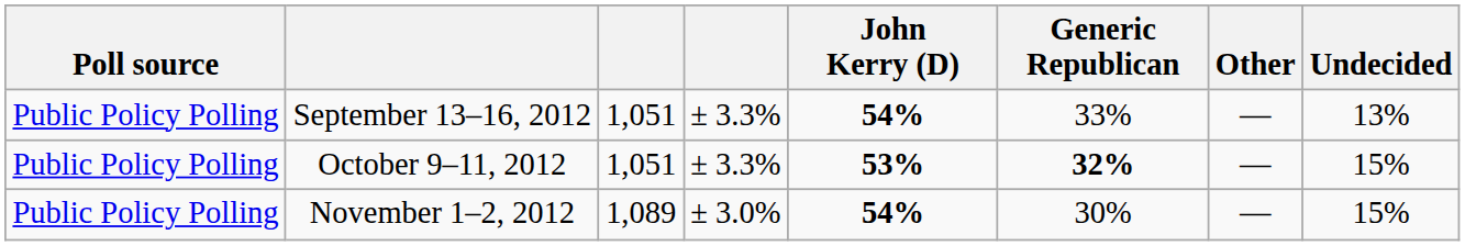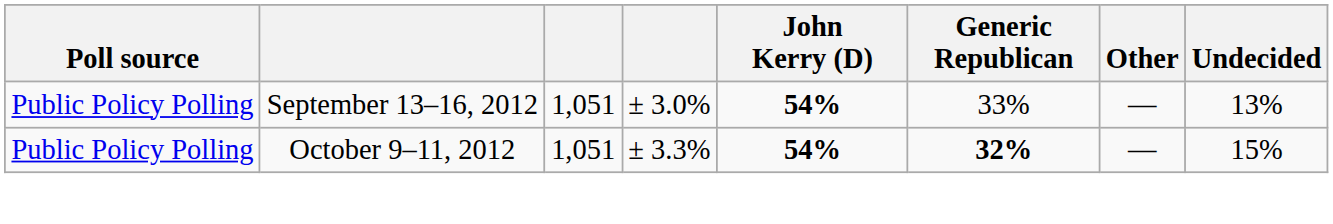September 13–16, 2012 | column 4: ± 3.3% -> ± 3.0%
October 9–11, 2012 | John Kerry (D): 53% -> 54%
- row: Public Policy Polling | November 1–2, 2012 | 1,089 | ± 3.0% | 54% | 30% | — | 15%
